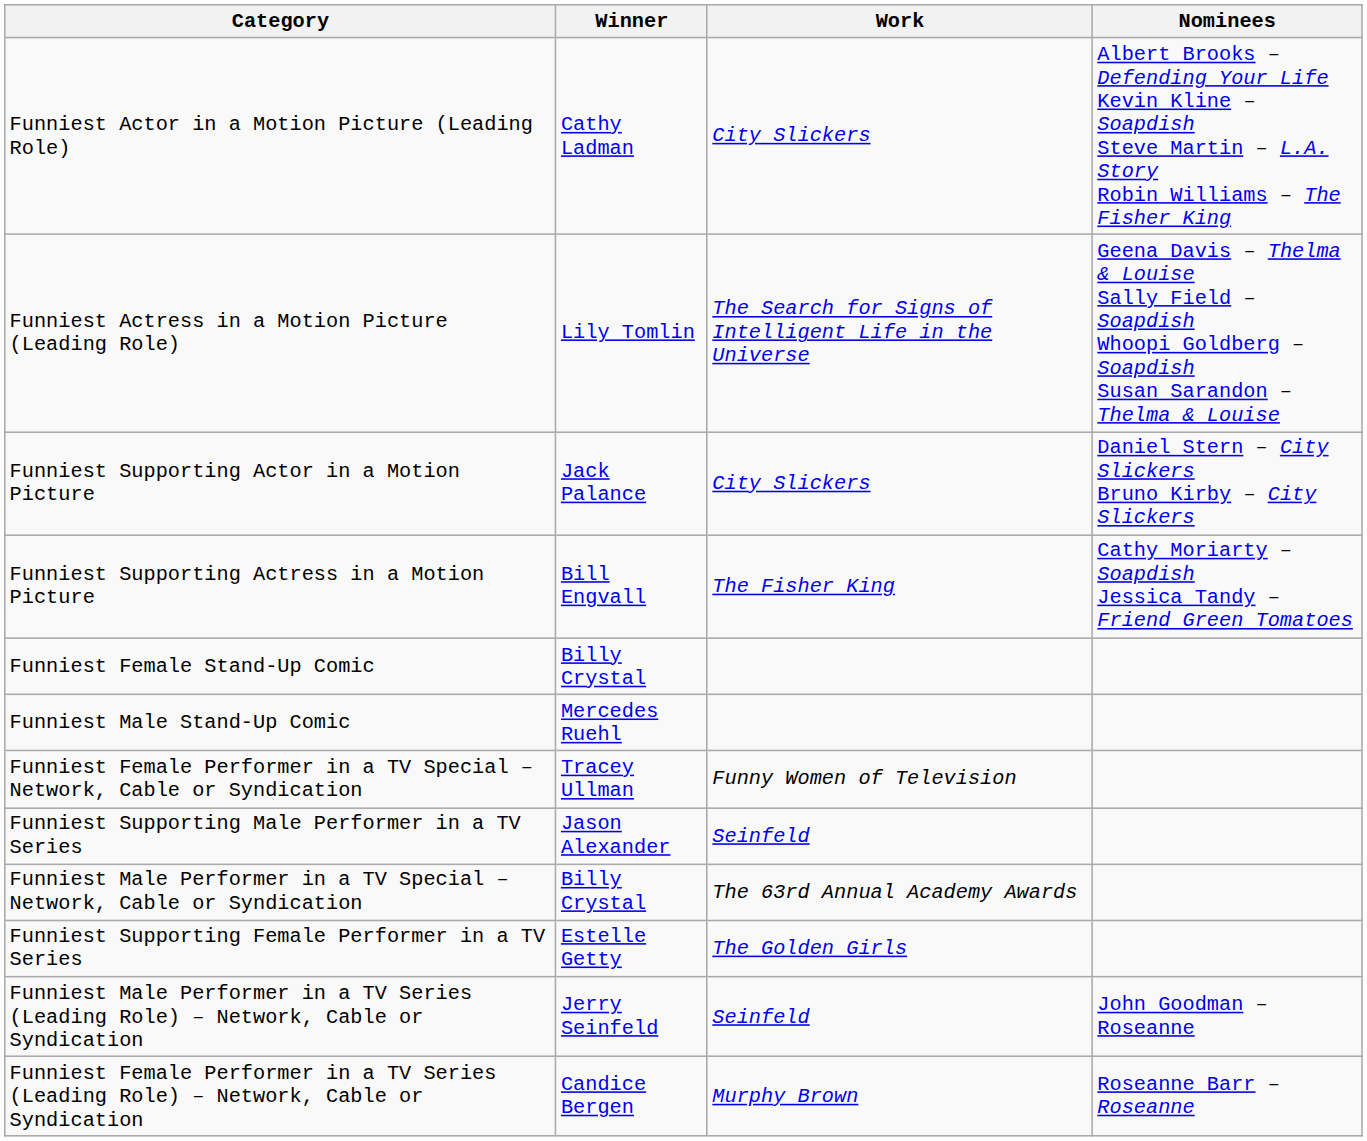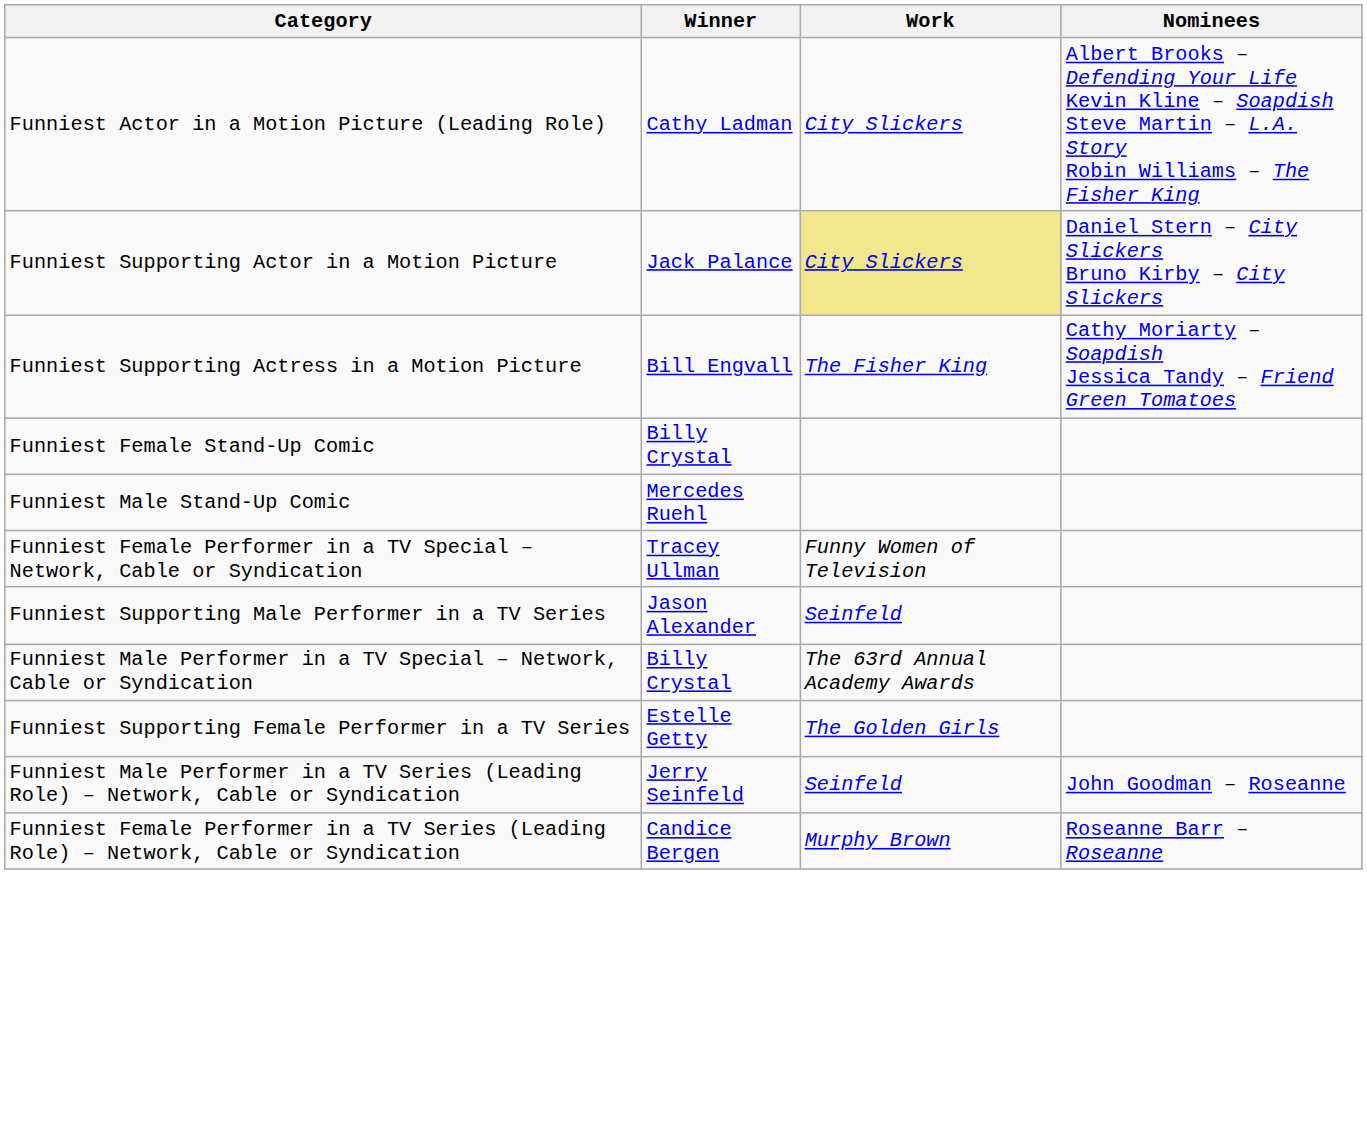- row: Funniest Actress in a Motion Picture (Leading Role) | Lily Tomlin | The Search for Signs of Intelligent Life in the Universe | Geena Davis – Thelma & Louise Sally Field – Soapdish Whoopi Goldberg – Soapdish Susan Sarandon – Thelma & Louise
Funniest Supporting Actor in a Motion Picture | Work: no background -> khaki background
